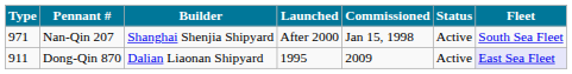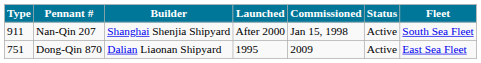Nan-Qin 207 | Type: 971 -> 911
Dong-Qin 870 | Type: 911 -> 751
Dong-Qin 870 | Fleet: lavender background -> no background
